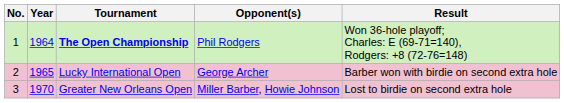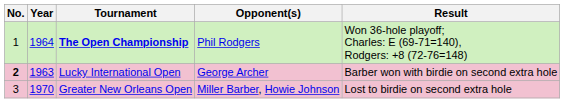Lucky International Open | No.: normal -> bold
Lucky International Open | Year: 1965 -> 1963
